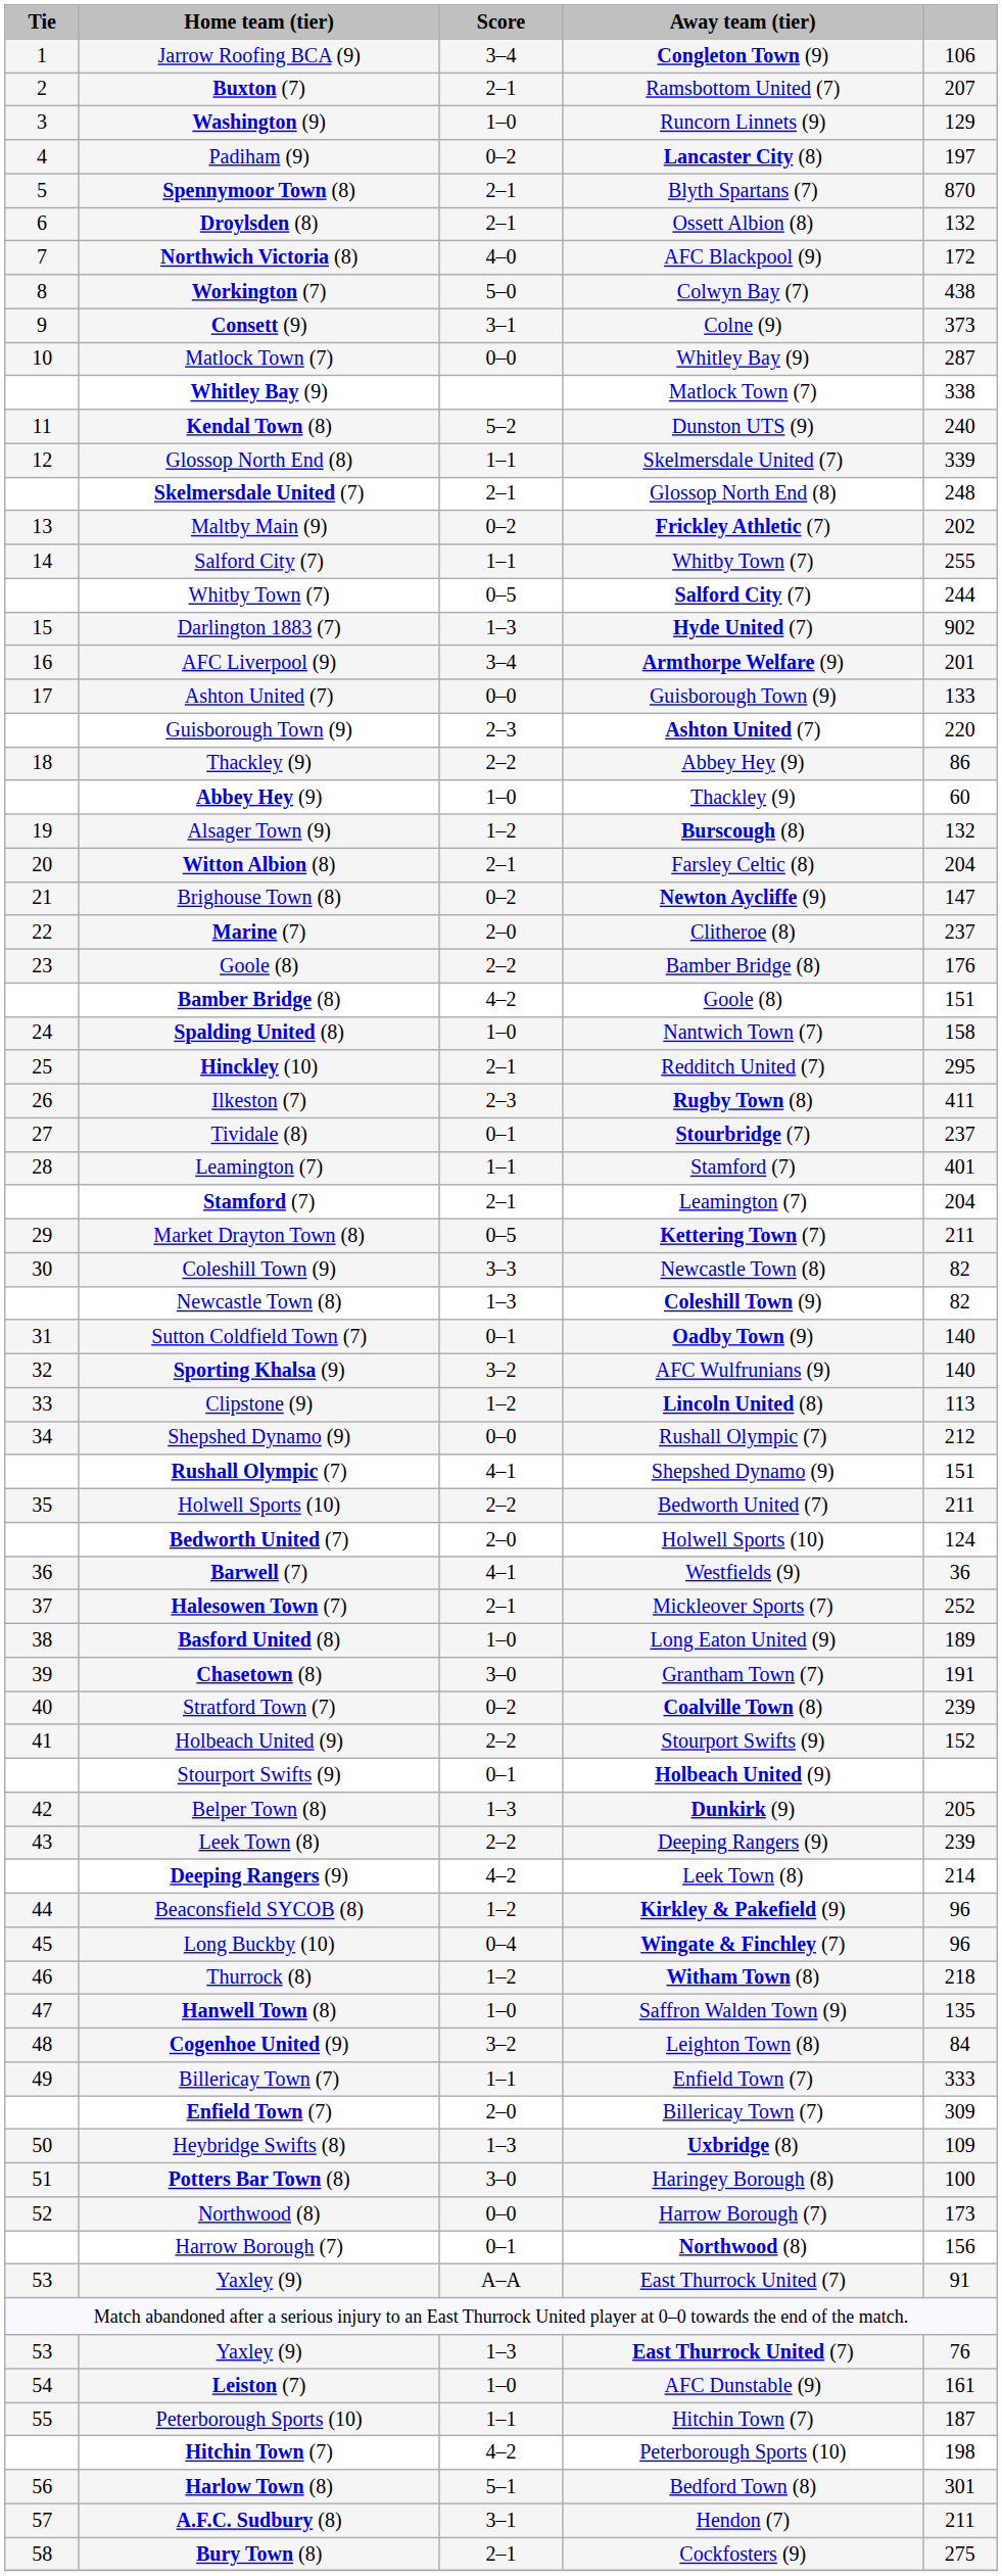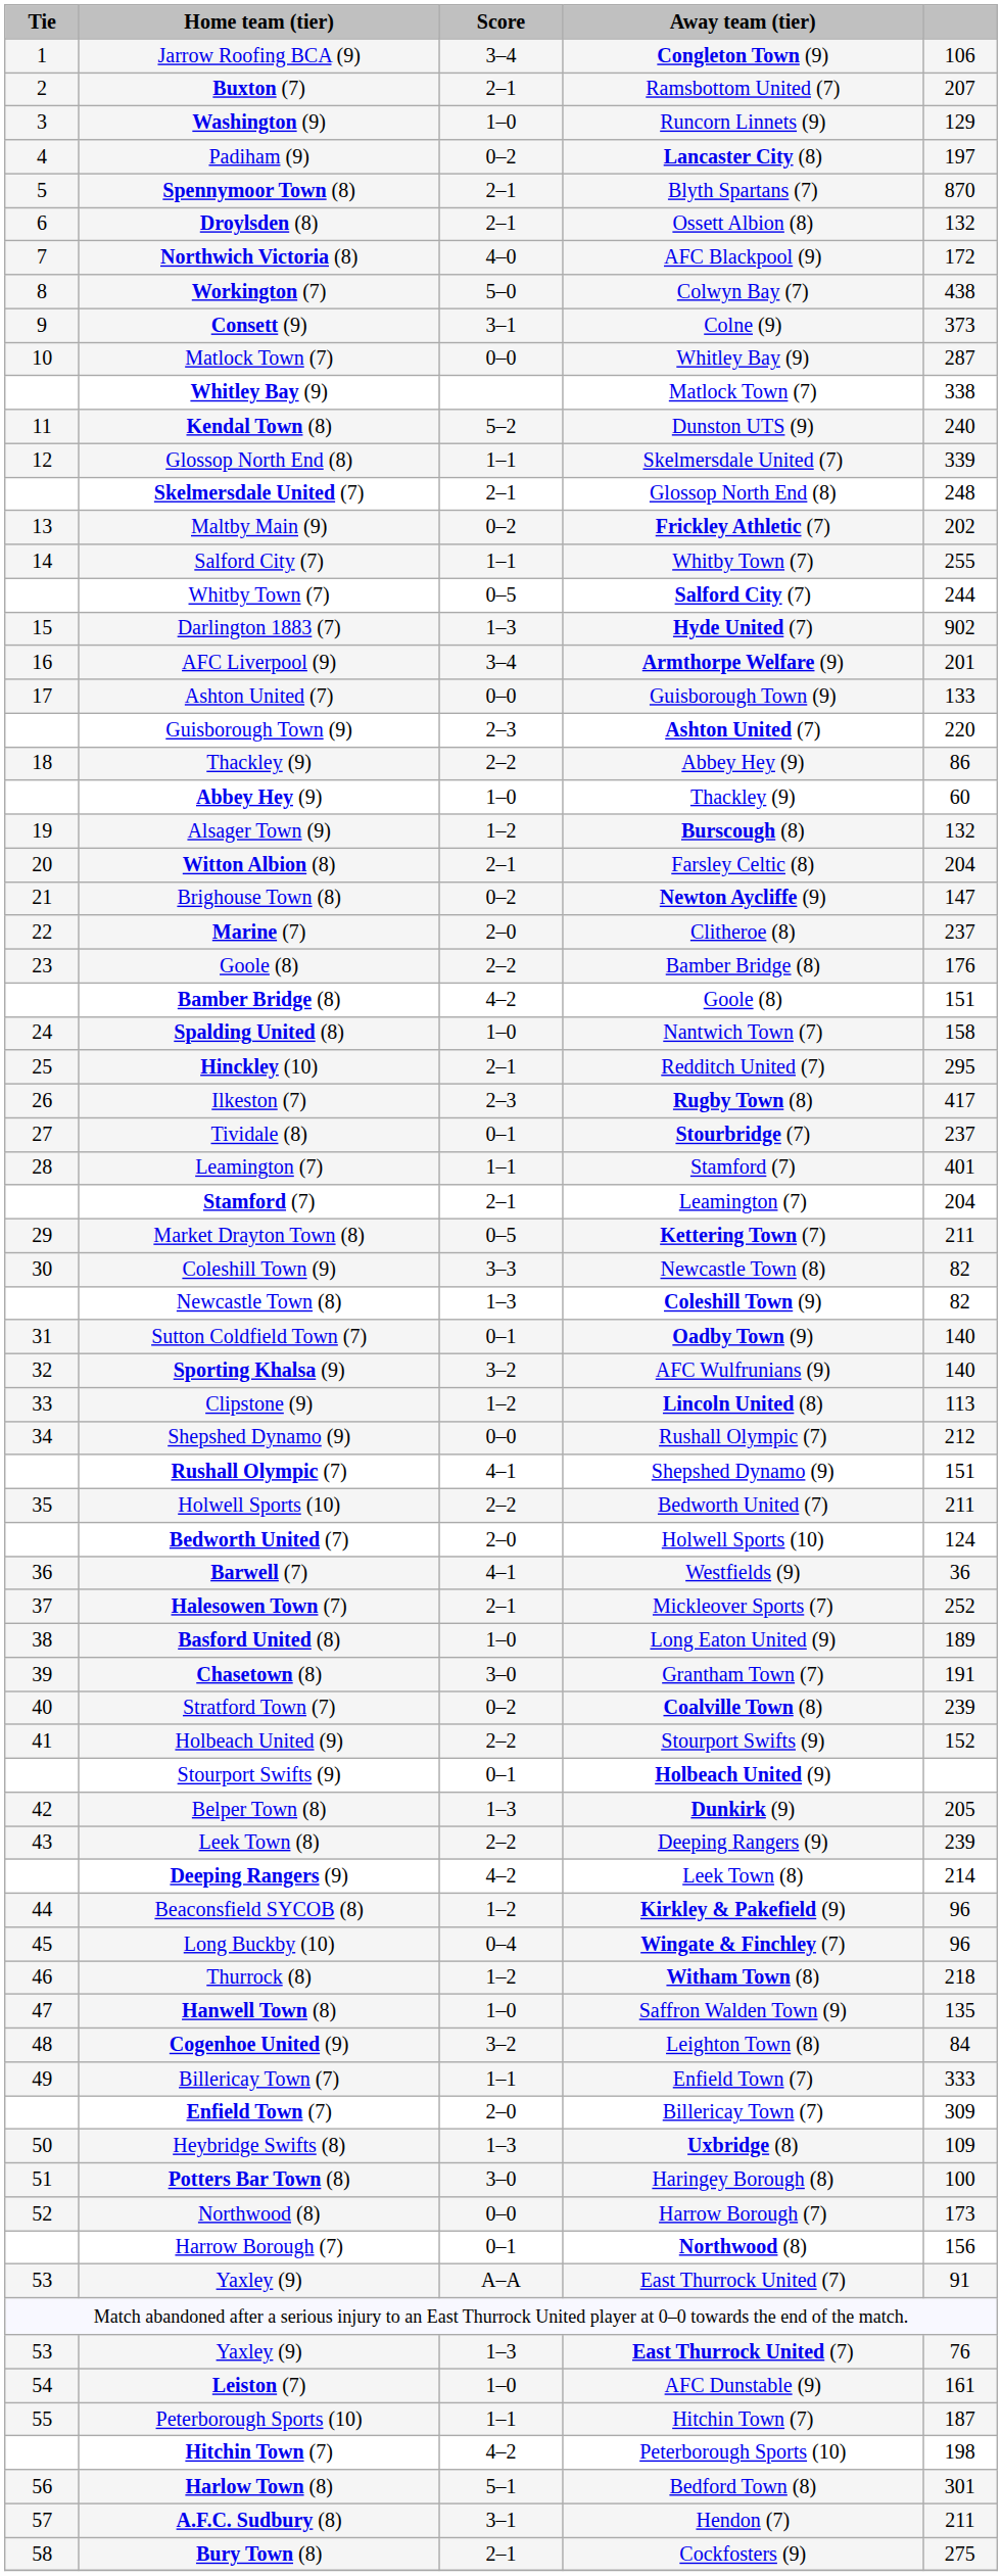Ilkeston (7) | column 5: 411 -> 417
